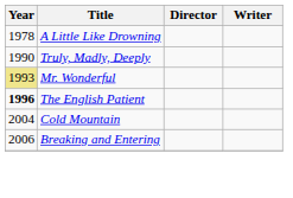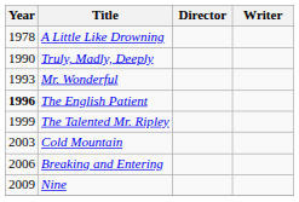Mr. Wonderful | Year: khaki background -> no background
+ row: 1999 | The Talented Mr. Ripley
Cold Mountain | Year: 2004 -> 2003
+ row: 2009 | Nine
